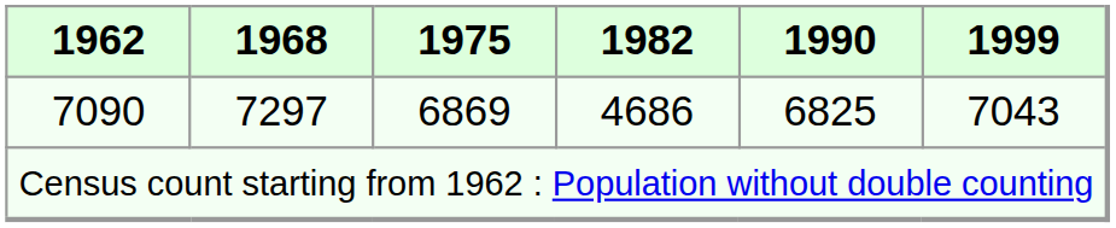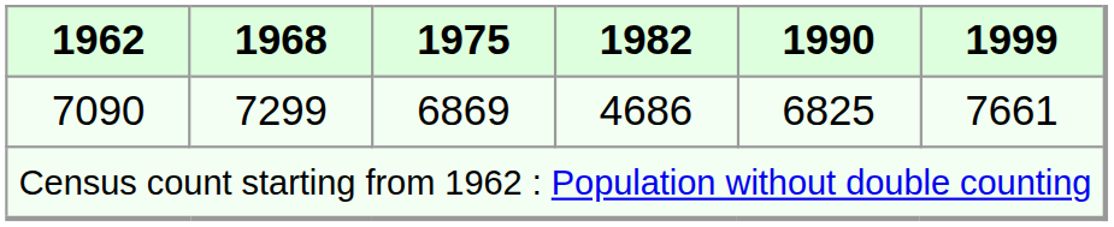7090 | 1968: 7297 -> 7299
7090 | 1999: 7043 -> 7661
